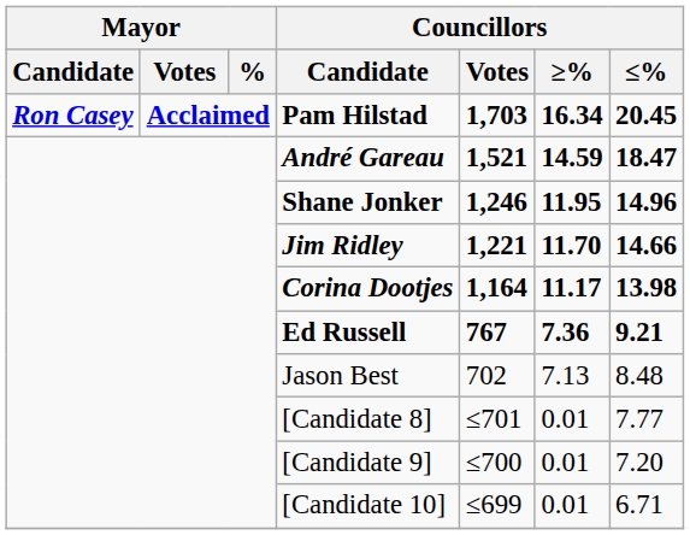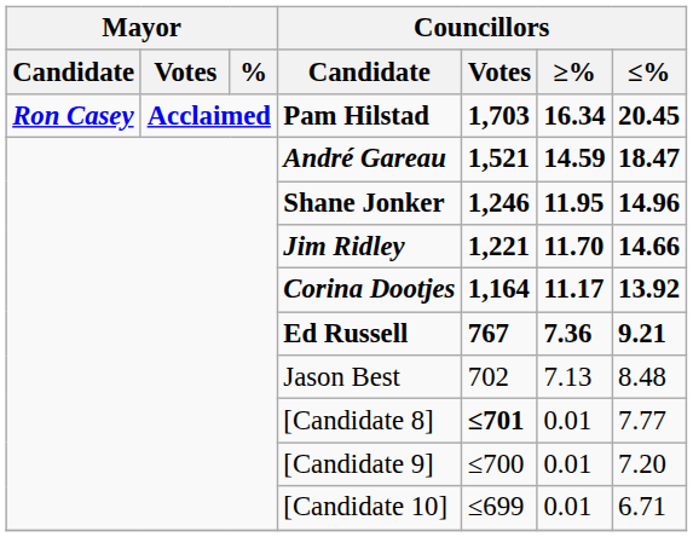Corina Dootjes | Councillors / ≤%: 13.98 -> 13.92
[Candidate 8] | Councillors / Votes: normal -> bold
